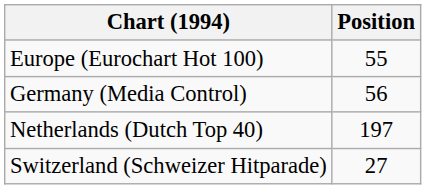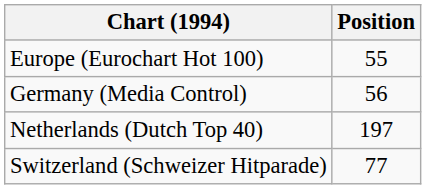Switzerland (Schweizer Hitparade) | Position: 27 -> 77
